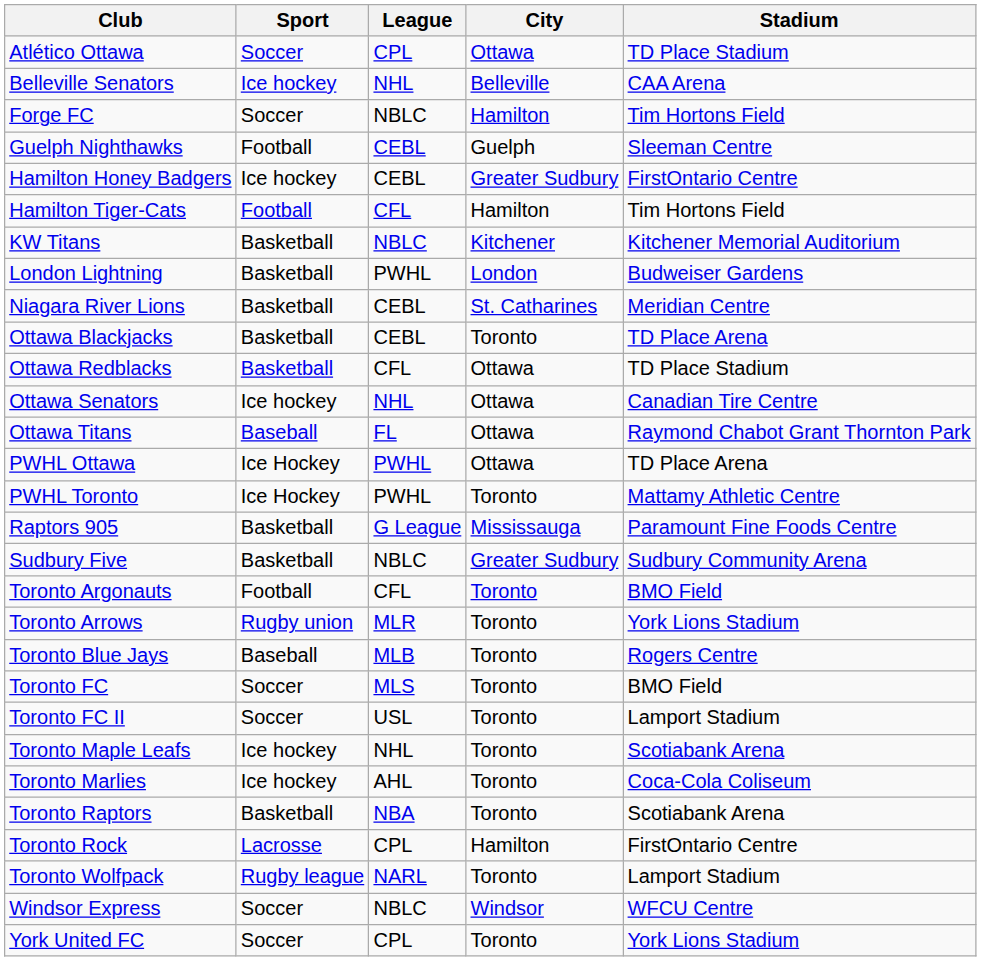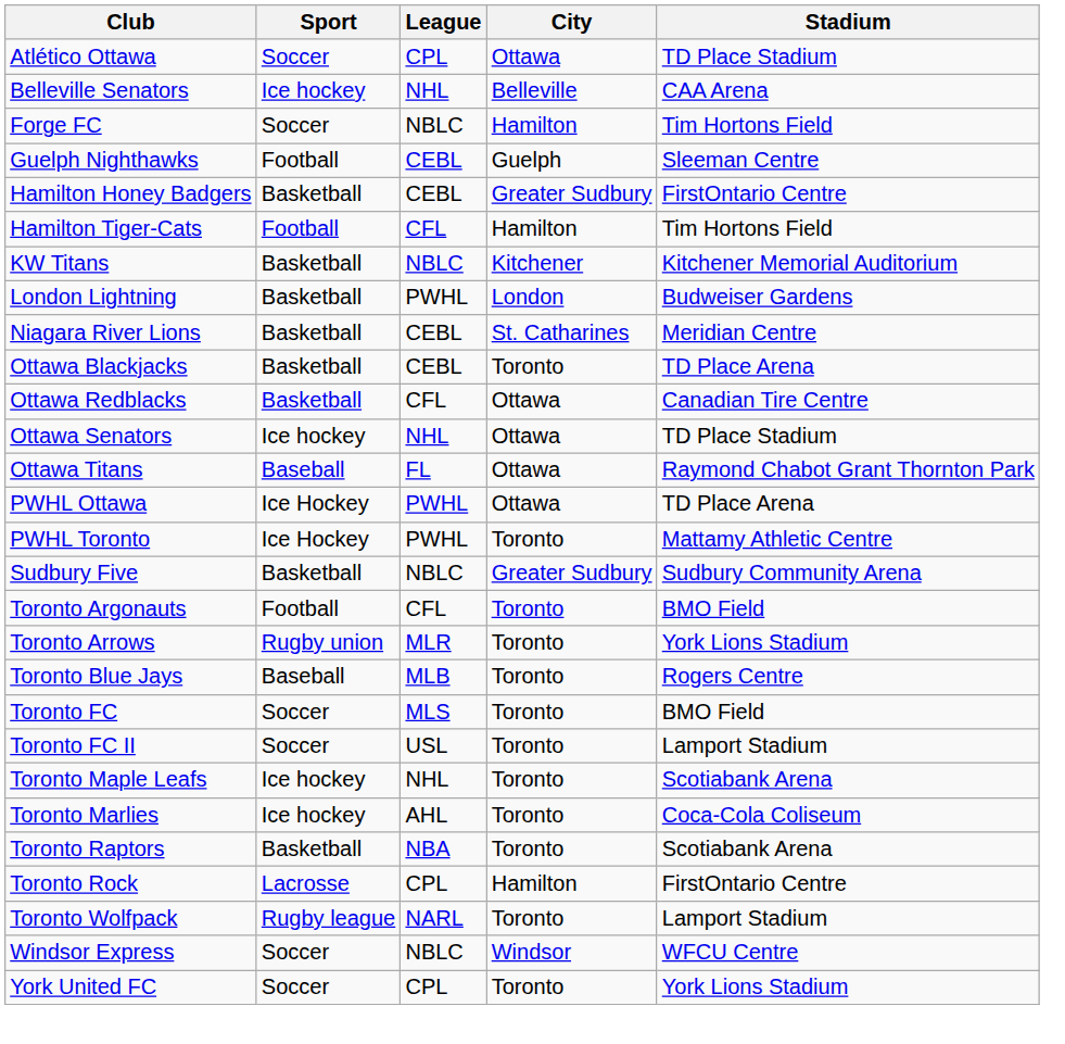Hamilton Honey Badgers | Sport: Ice hockey -> Basketball
Ottawa Redblacks | Stadium: TD Place Stadium -> Canadian Tire Centre
Ottawa Senators | Stadium: Canadian Tire Centre -> TD Place Stadium
- row: Raptors 905 | Basketball | G League | Mississauga | Paramount Fine Foods Centre
